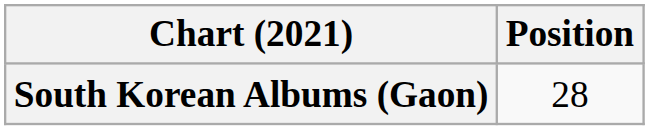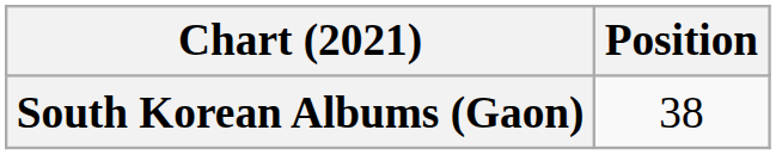South Korean Albums (Gaon) | Position: 28 -> 38
